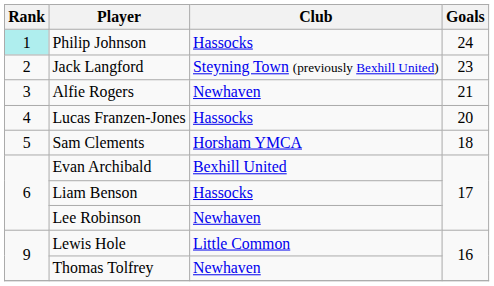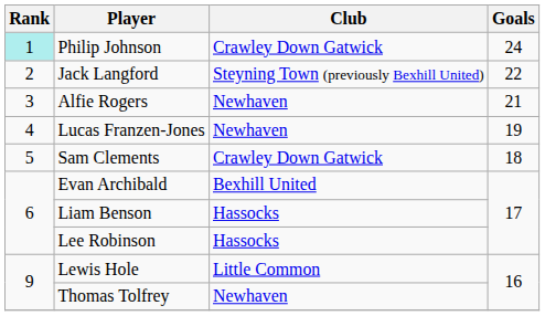Philip Johnson | Club: Hassocks -> Crawley Down Gatwick
Jack Langford | Goals: 23 -> 22
Lucas Franzen-Jones | Club: Hassocks -> Newhaven
Lucas Franzen-Jones | Goals: 20 -> 19
Sam Clements | Club: Horsham YMCA -> Crawley Down Gatwick
Lee Robinson | Club: Newhaven -> Hassocks
